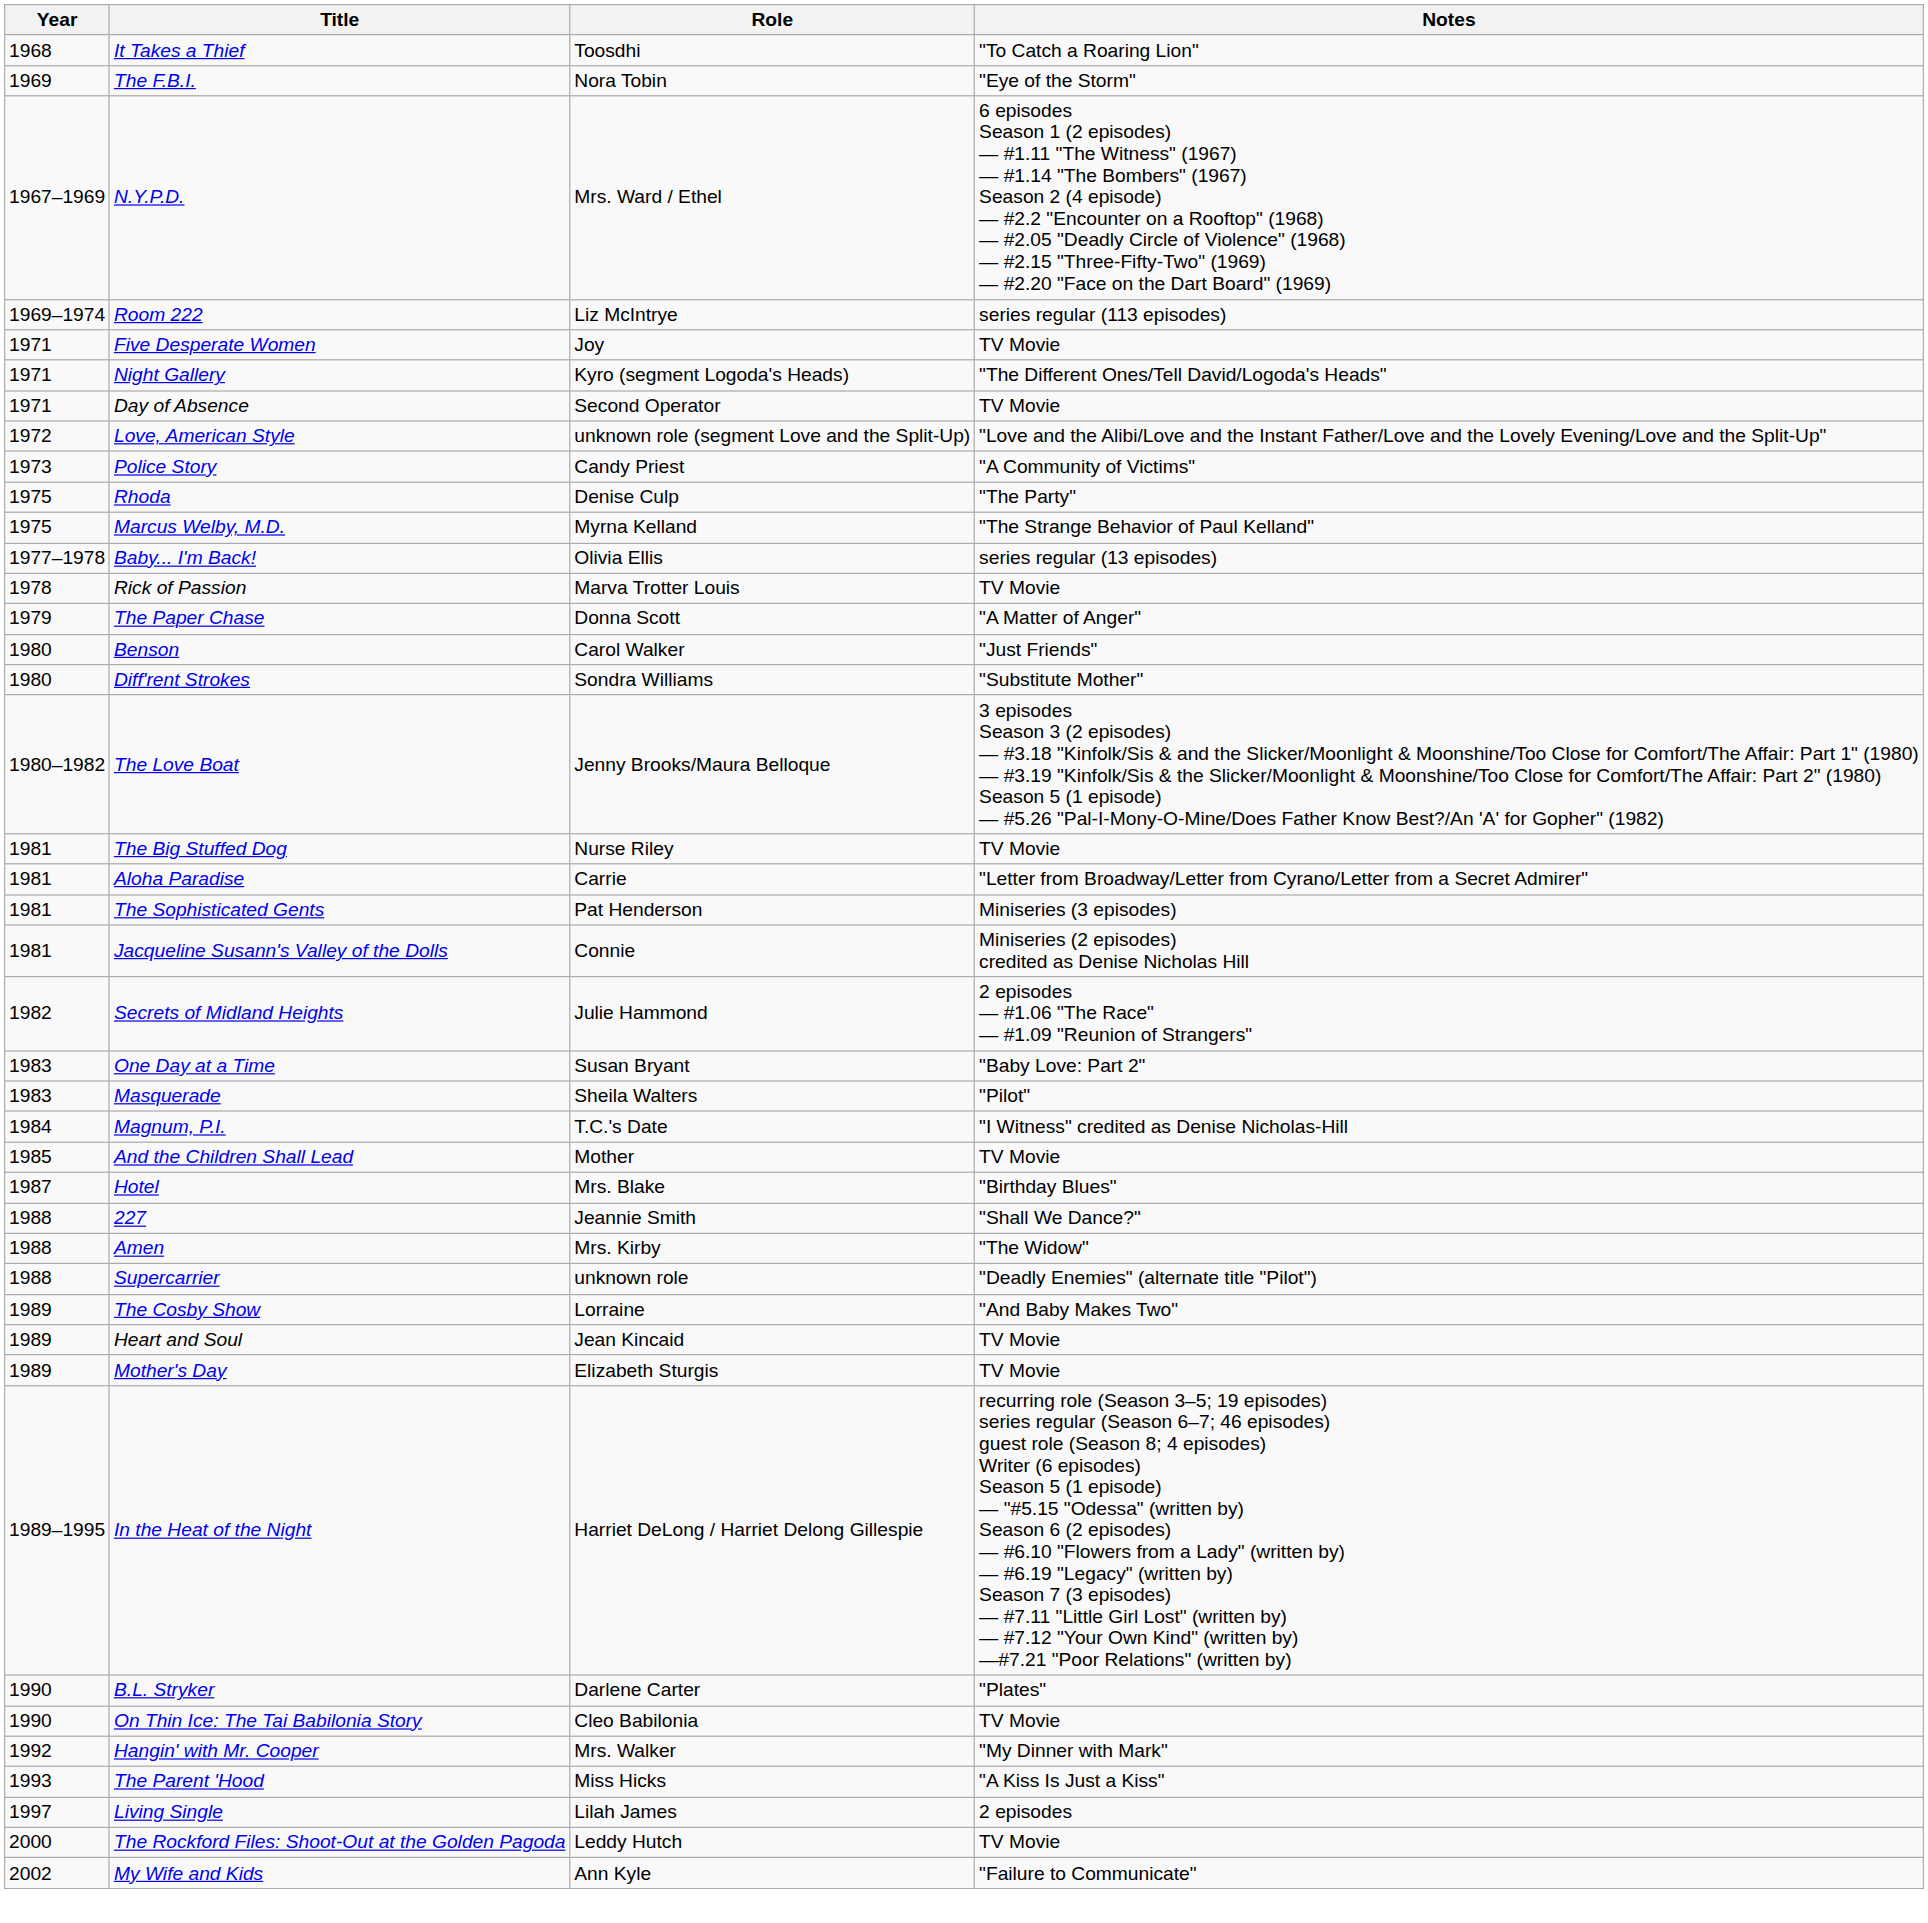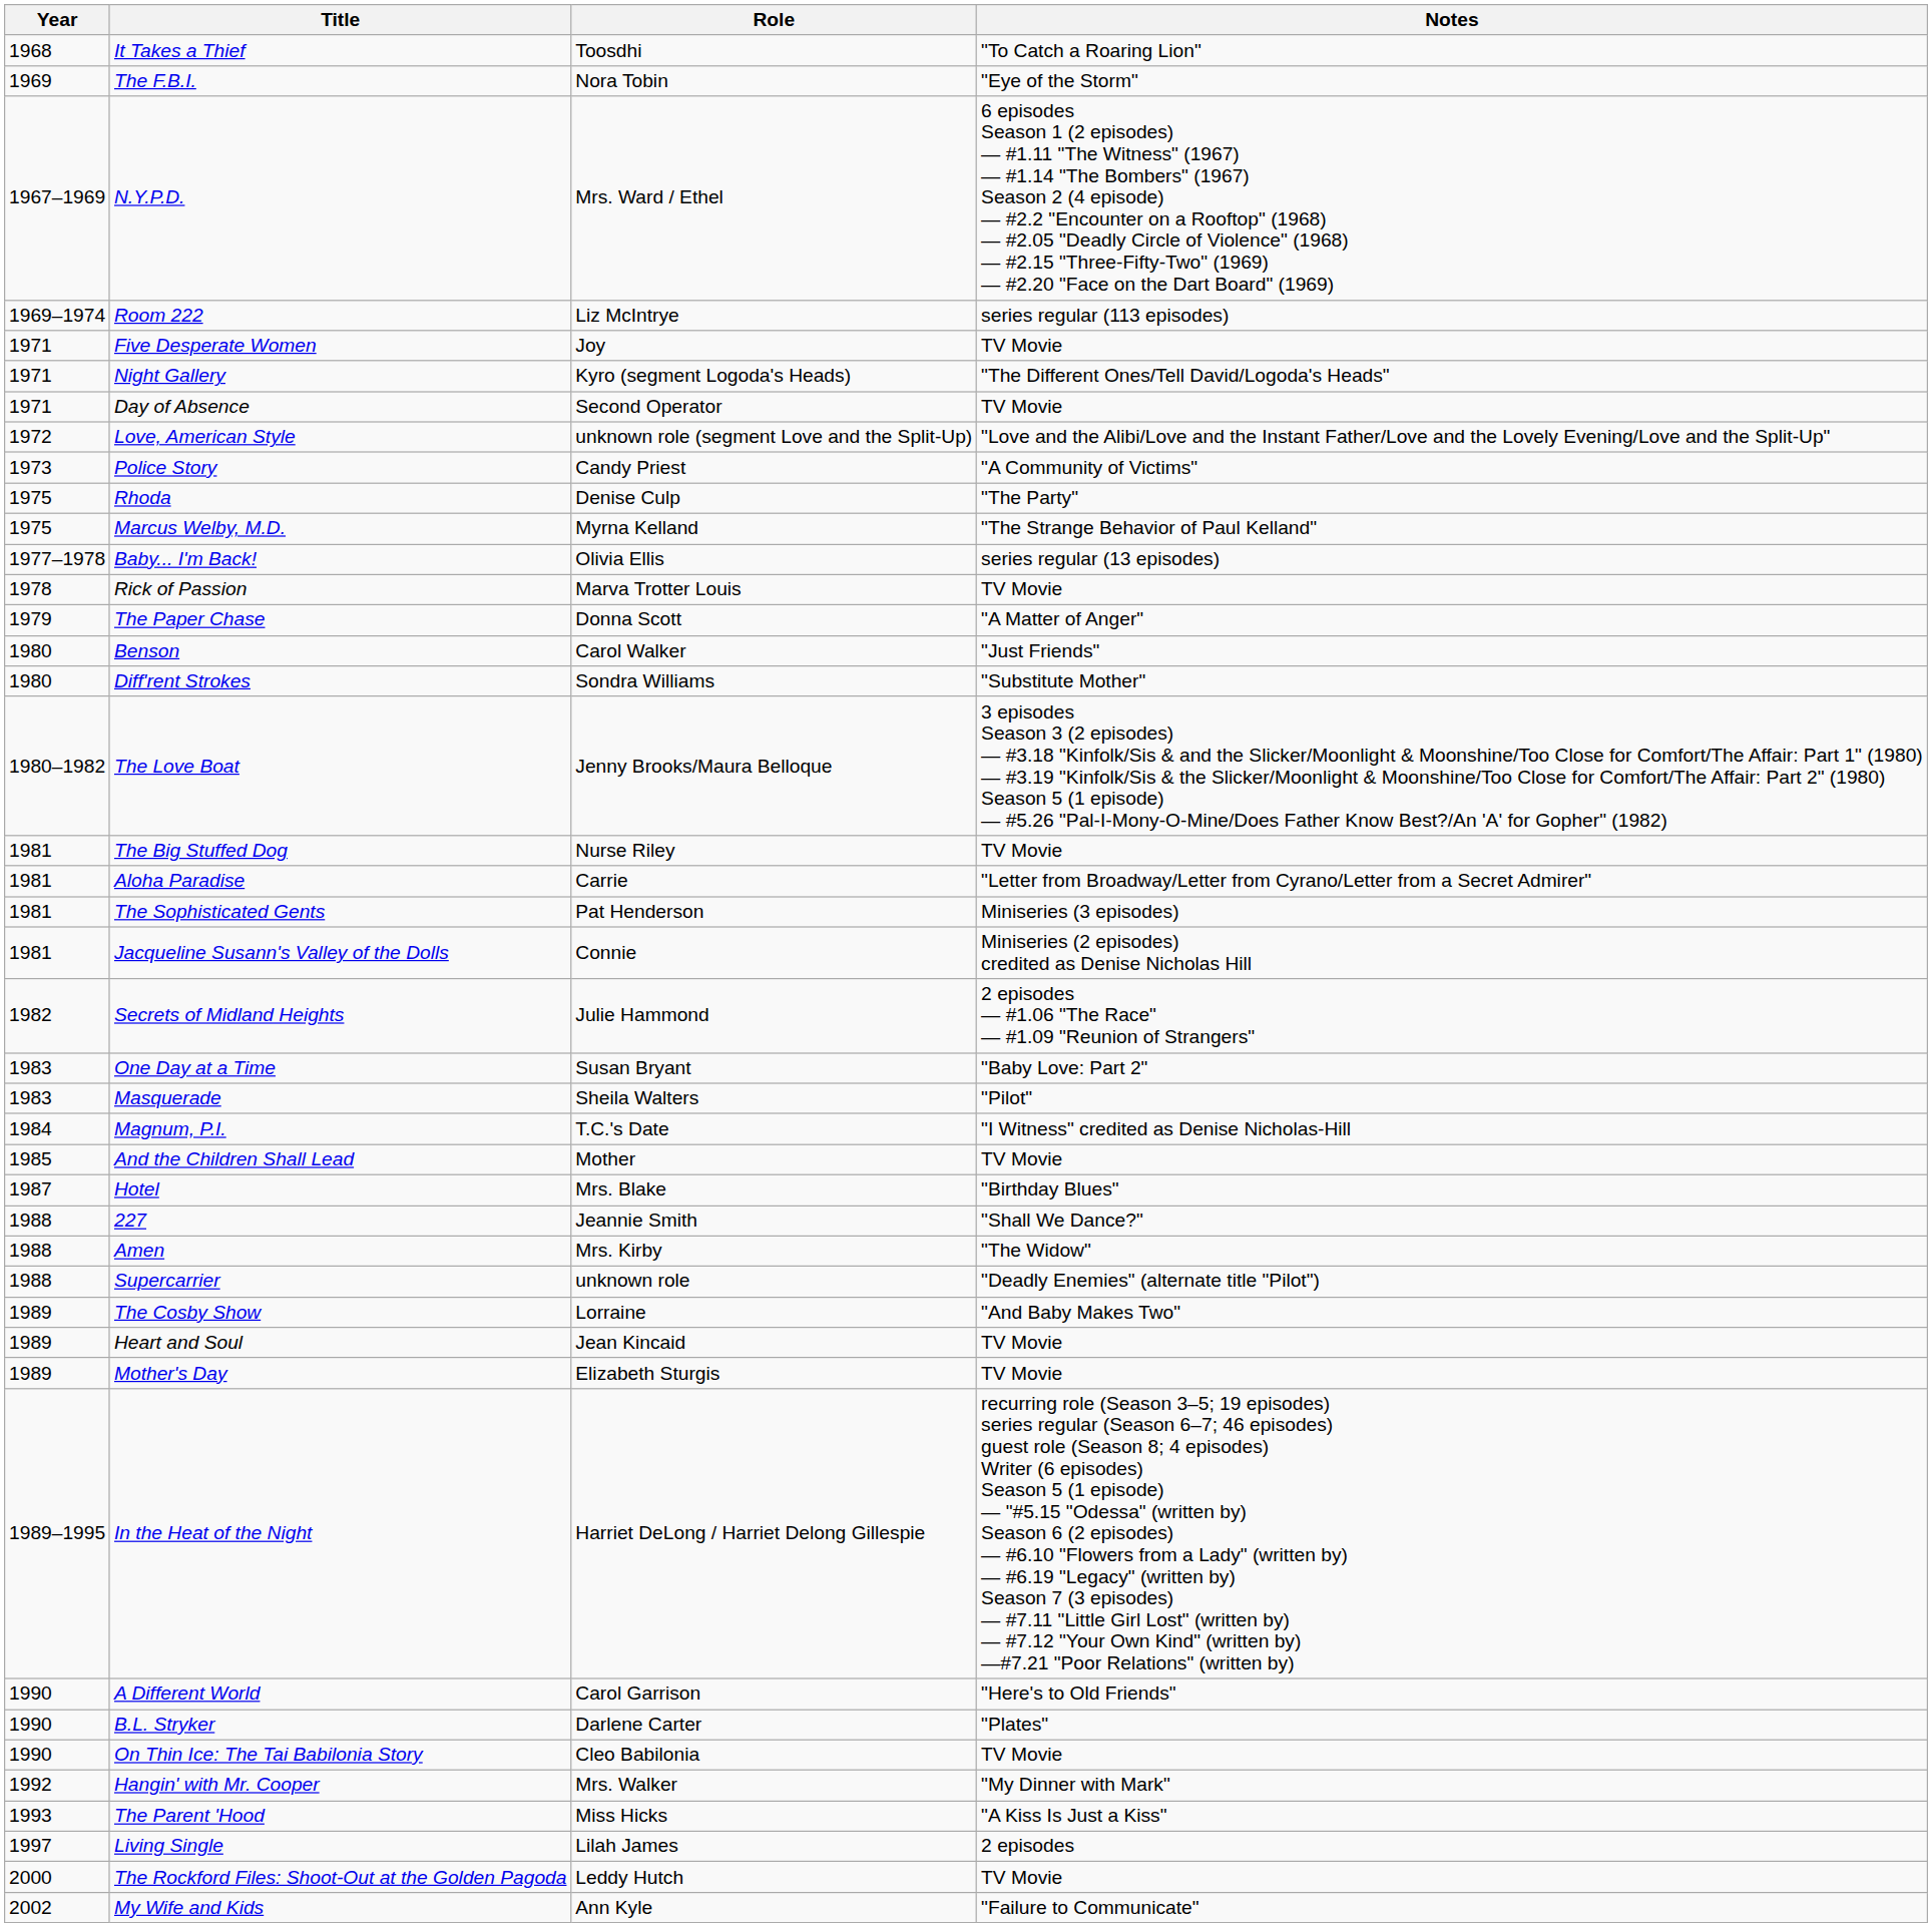+ row: 1990 | A Different World | Carol Garrison | "Here's to Old Friends"
